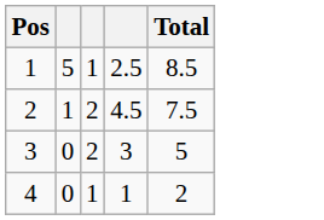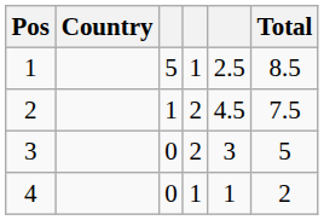+ column: Country
